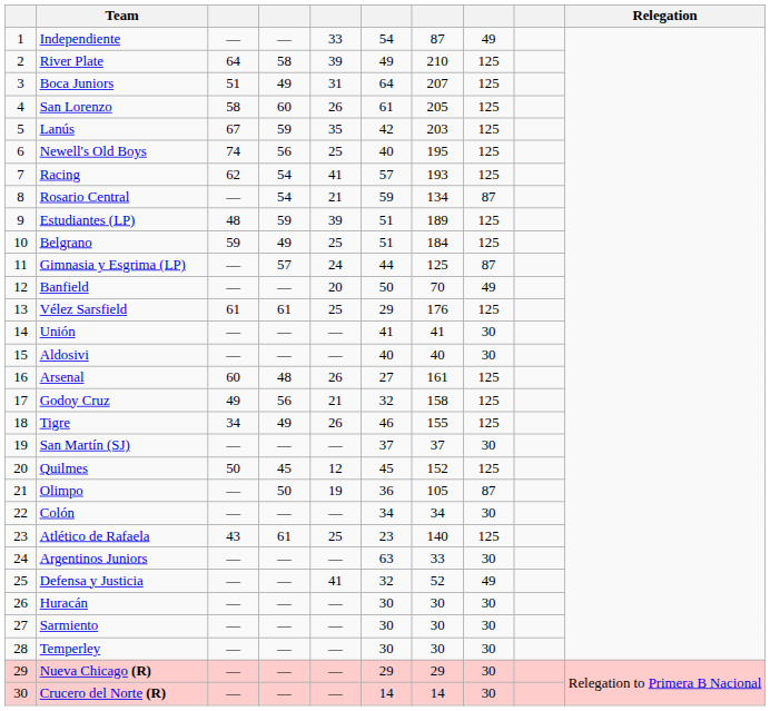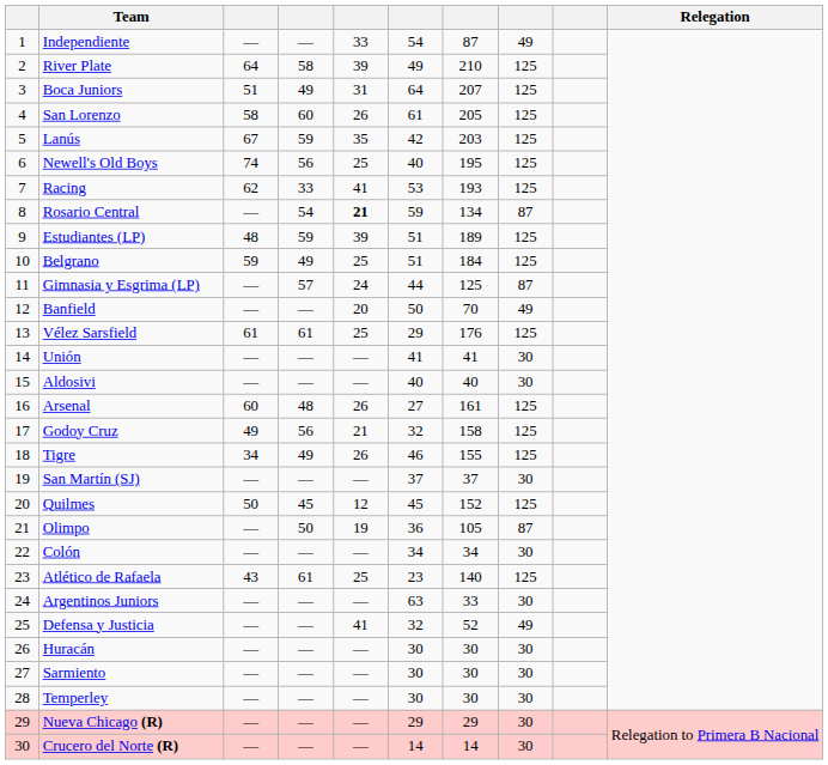Racing | column 4: 54 -> 33
Racing | column 6: 57 -> 53
Rosario Central | column 5: normal -> bold
